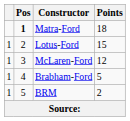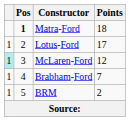Lotus-Ford | Points: 15 -> 17
McLaren-Ford | column 1: no background -> paleturquoise background
Brabham-Ford | Points: 5 -> 7
